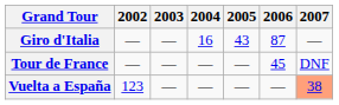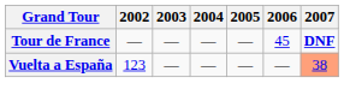- row: Giro d'Italia | — | — | 16 | 43 | 87 | —
Tour de France | 2007: normal -> bold
